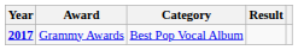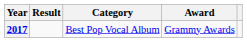columns swapped: Award <-> Result
